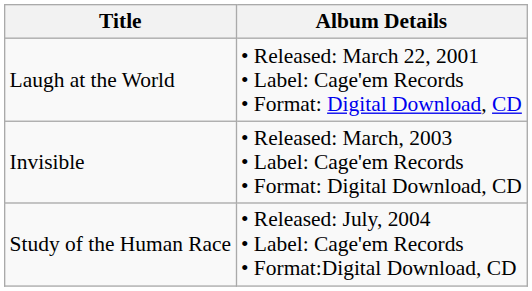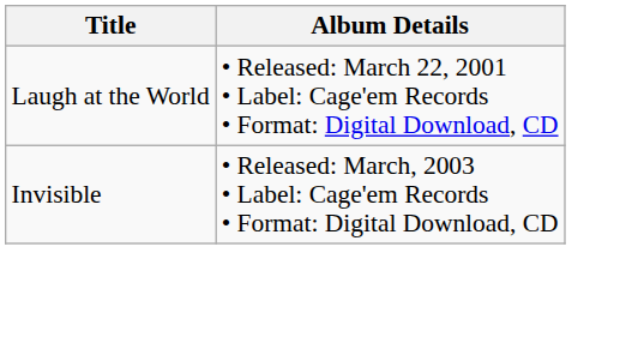- row: Study of the Human Race | • Released: July, 2004 • Label: Cage'em Records • Format:Digital Download, CD
